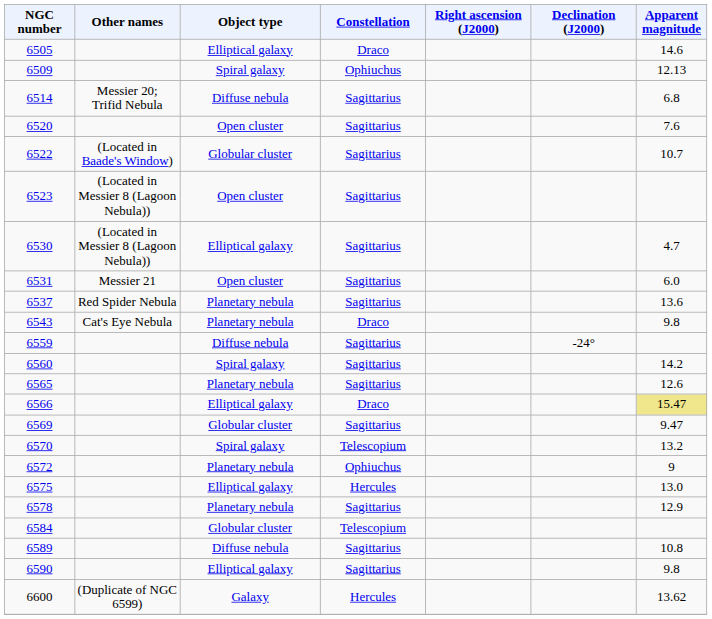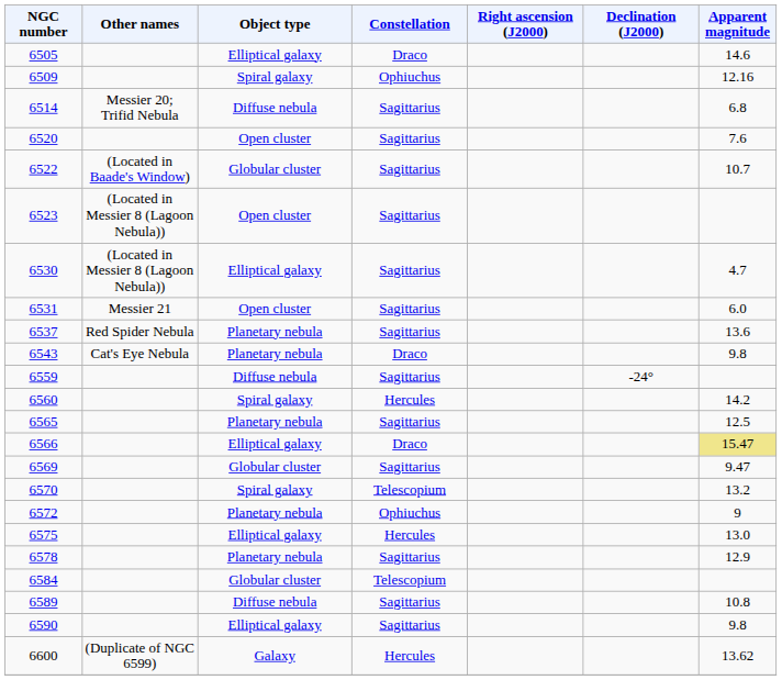6509 | Apparent magnitude: 12.13 -> 12.16
6560 | Constellation: Sagittarius -> Hercules
6565 | Apparent magnitude: 12.6 -> 12.5
